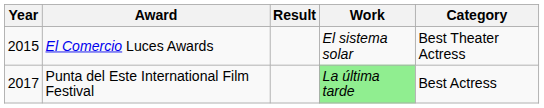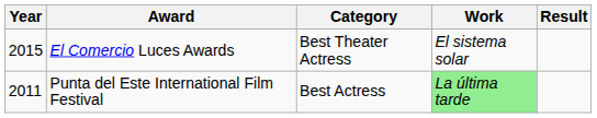columns swapped: Category <-> Result
Punta del Este International Film Festival | Year: 2017 -> 2011
